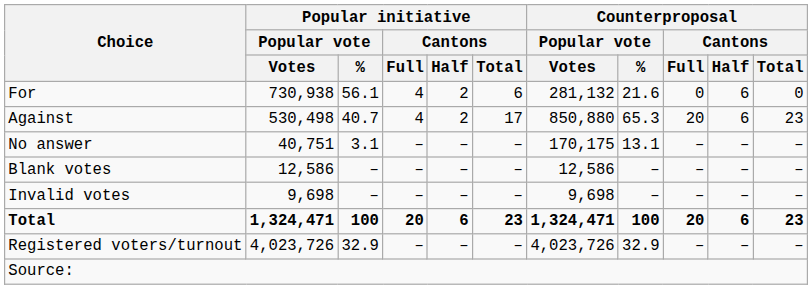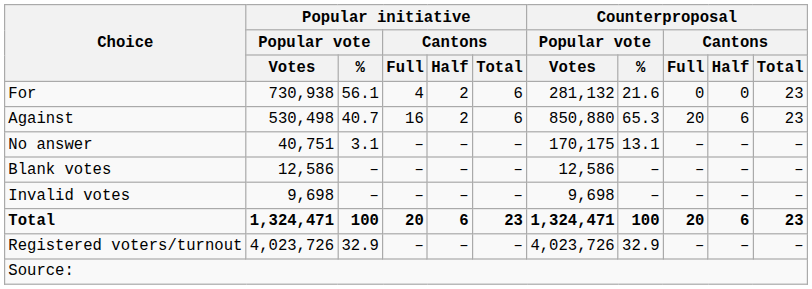For | Counterproposal / Cantons / Half: 6 -> 0
For | Counterproposal / Cantons / Total: 0 -> 23
Against | Popular initiative / Cantons / Full: 4 -> 16
Against | Popular initiative / Cantons / Total: 17 -> 6
